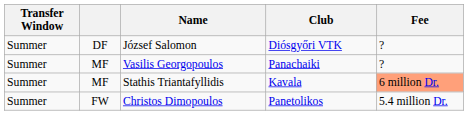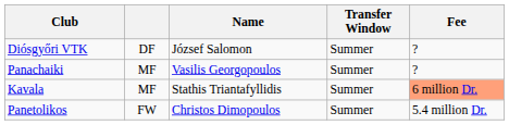columns swapped: Transfer Window <-> Club
